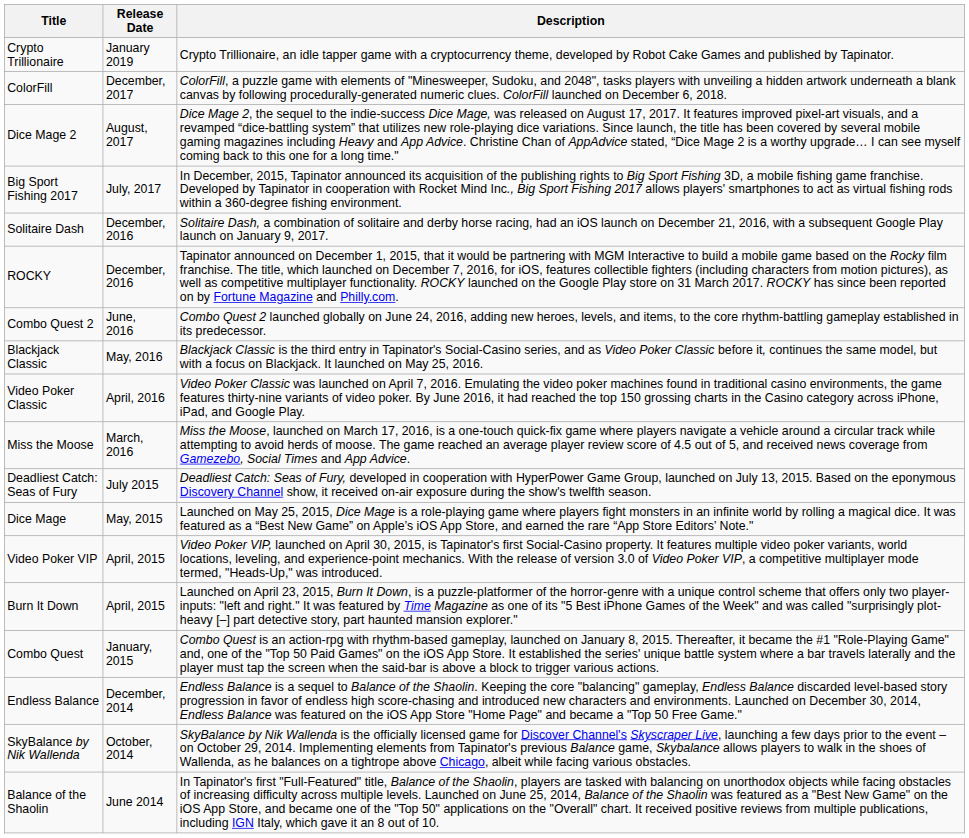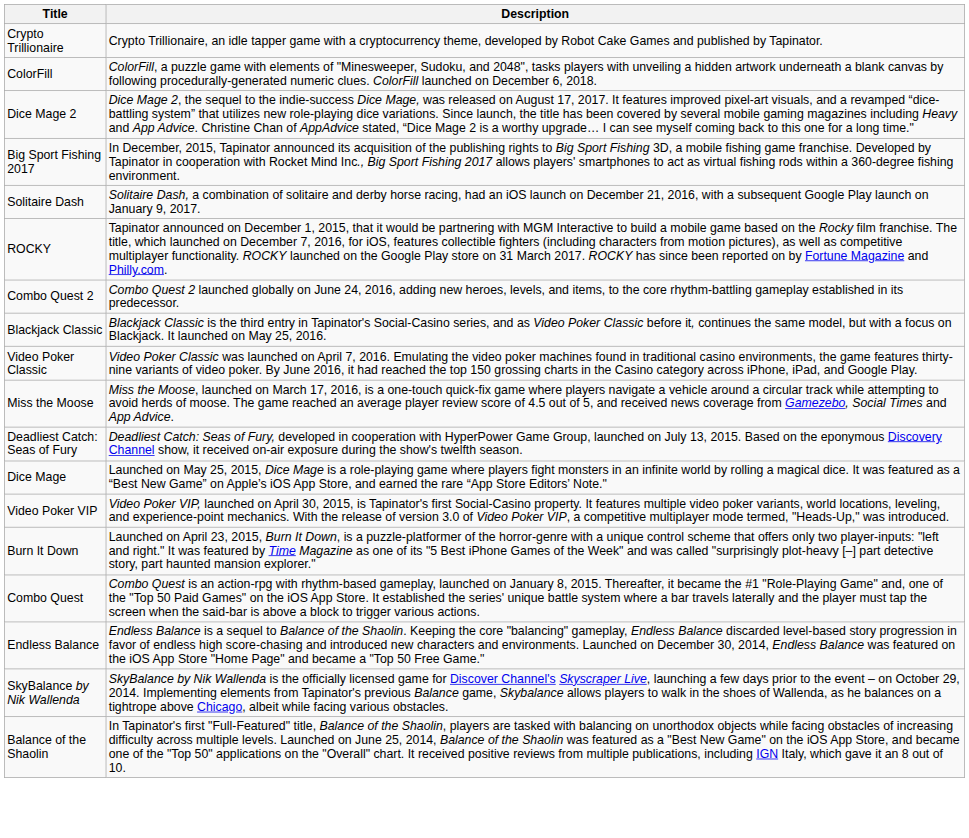- column: Release Date | January 2019 | December, 2017 | August, 2017 | July, 2017 | December, 2016 | December, 2016 | June, 2016 | May, 2016 | April, 2016 | March, 2016 | July 2015 | May, 2015 | April, 2015 | April, 2015 | January, 2015 | December, 2014 | October, 2014 | June 2014
